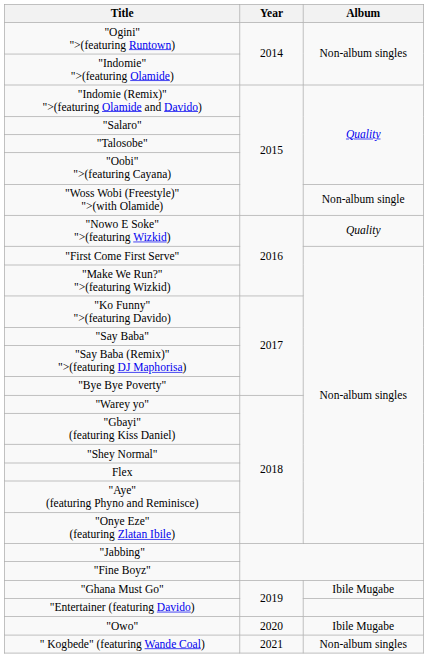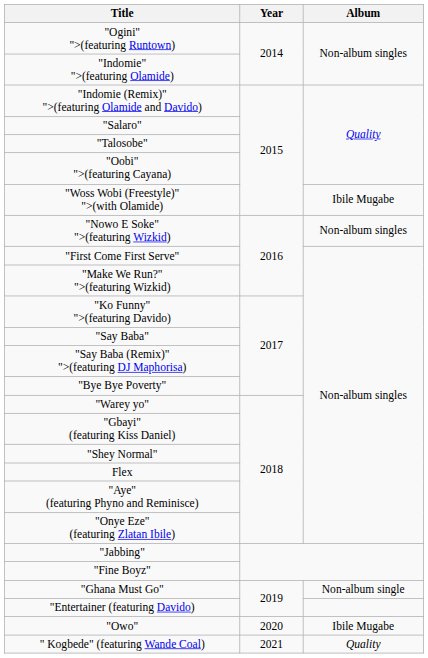"Woss Wobi (Freestyle)" ">(with Olamide) | Album: Non-album single -> Ibile Mugabe
"Nowo E Soke" ">(featuring Wizkid) | Album: Quality -> Non-album singles
"Ghana Must Go" | Album: Ibile Mugabe -> Non-album single
" Kogbede" (featuring Wande Coal) | Album: Non-album singles -> Quality
